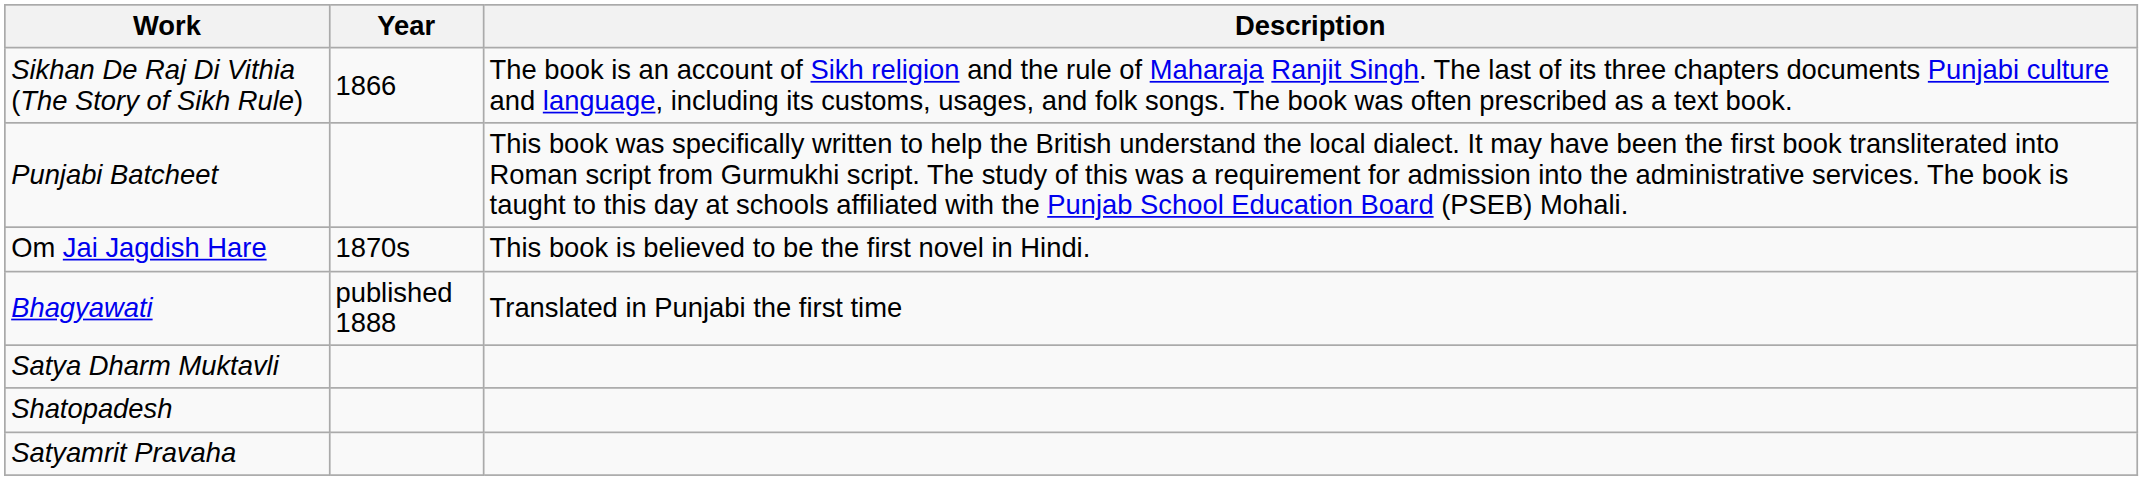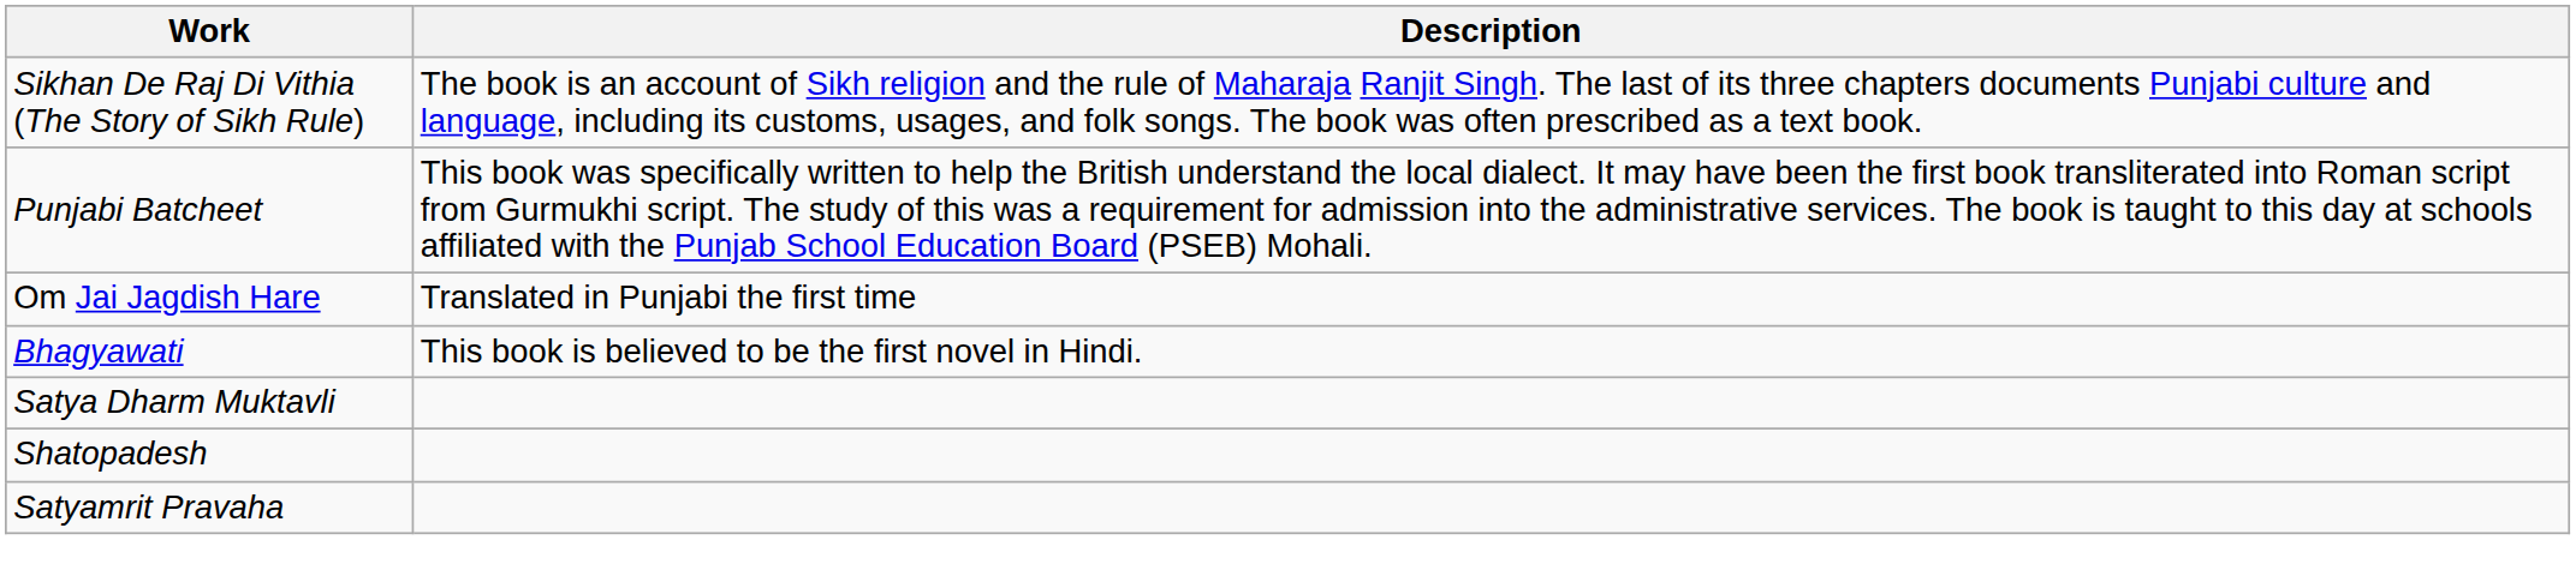- column: Year | 1866 | 1870s | published 1888
Om Jai Jagdish Hare | Description: This book is believed to be the first novel in Hindi. -> Translated in Punjabi the first time
Bhagyawati | Description: Translated in Punjabi the first time -> This book is believed to be the first novel in Hindi.
